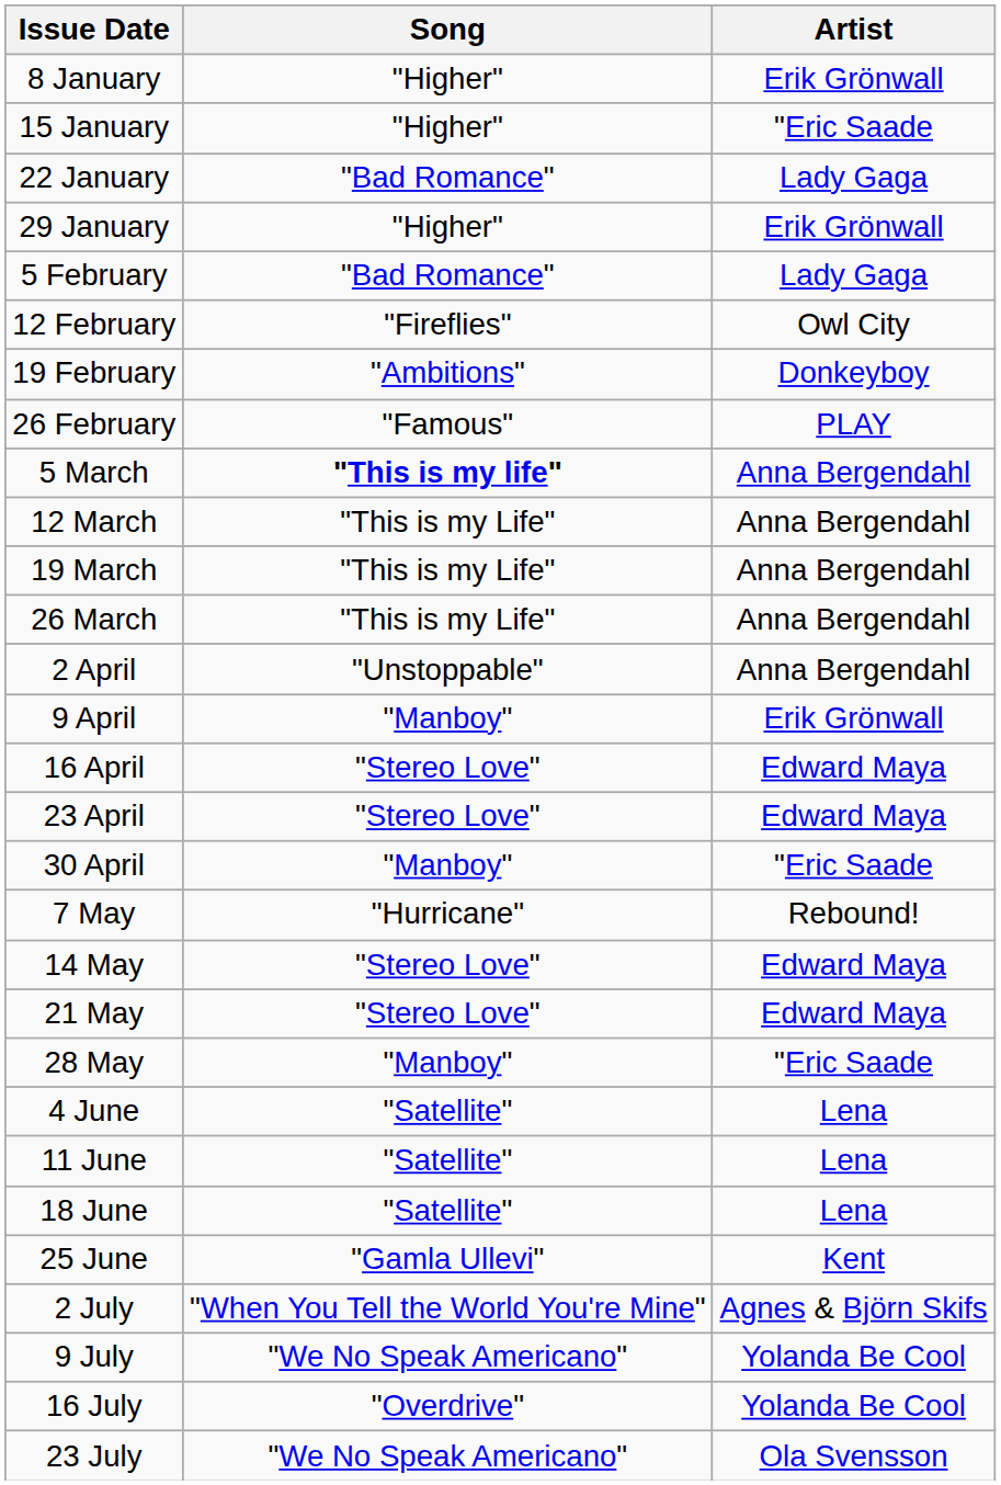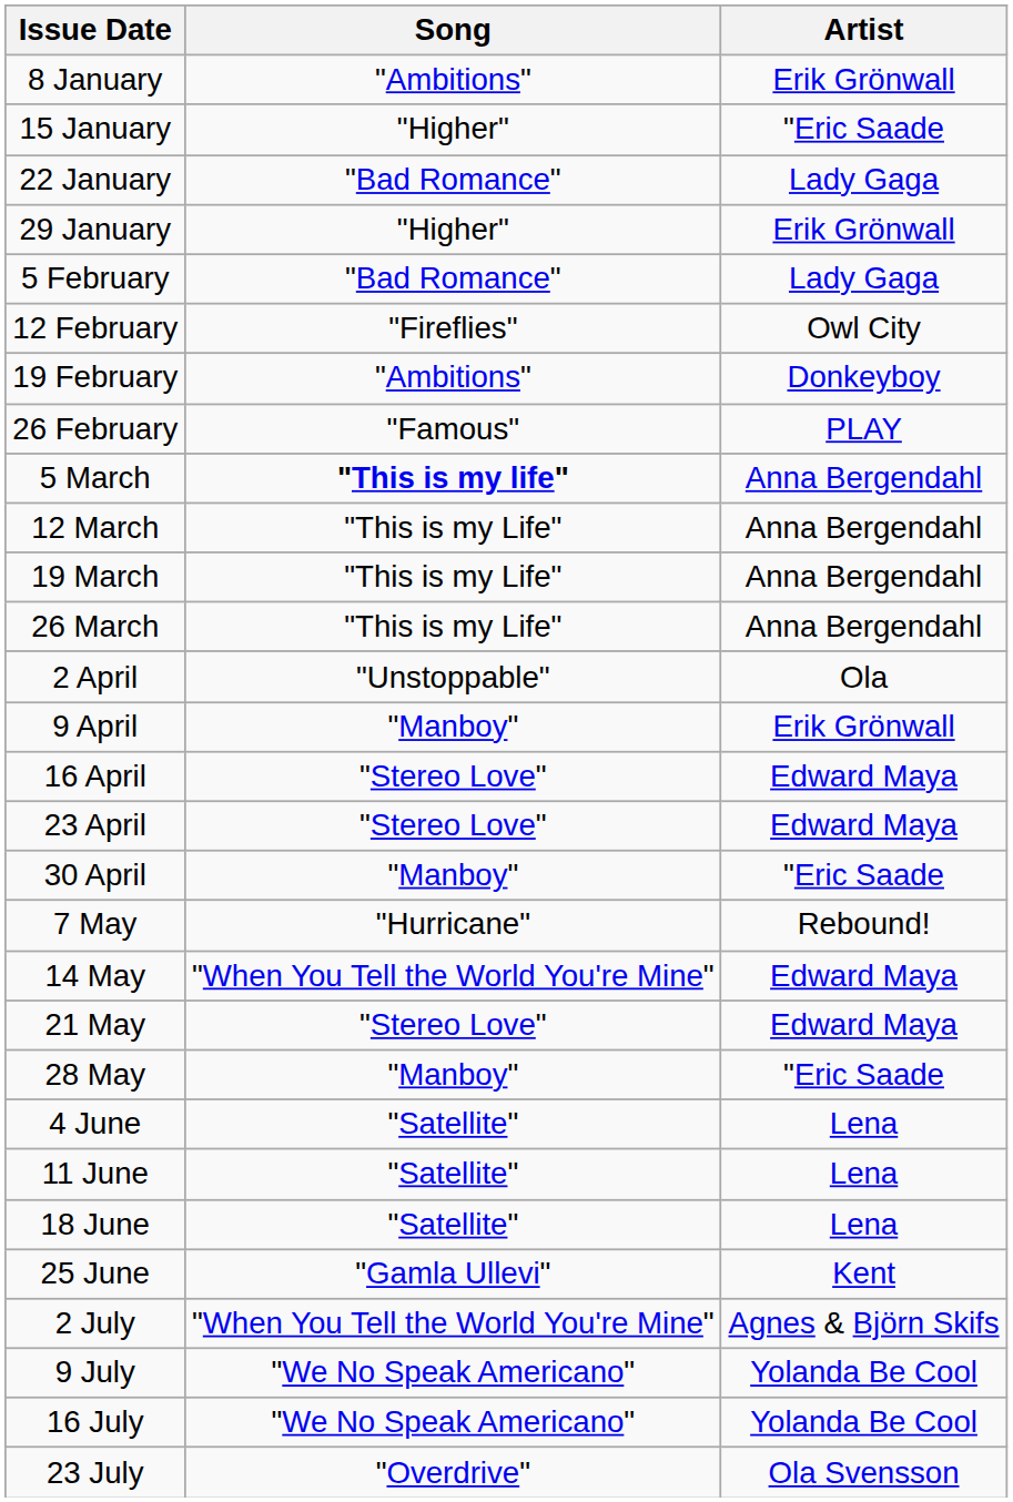8 January | Song: "Higher" -> "Ambitions"
2 April | Artist: Anna Bergendahl -> Ola
14 May | Song: "Stereo Love" -> "When You Tell the World You're Mine"
16 July | Song: "Overdrive" -> "We No Speak Americano"
23 July | Song: "We No Speak Americano" -> "Overdrive"
